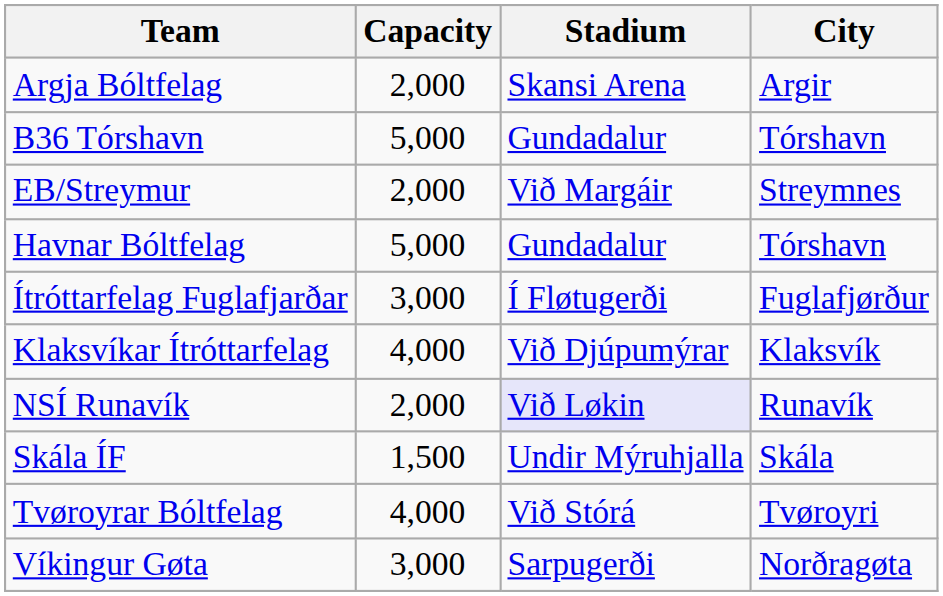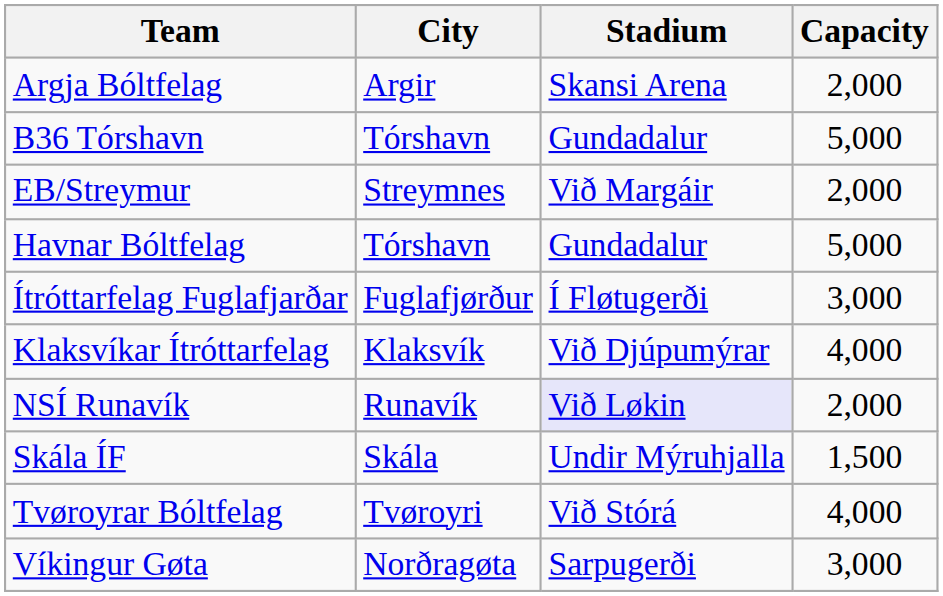columns swapped: City <-> Capacity
